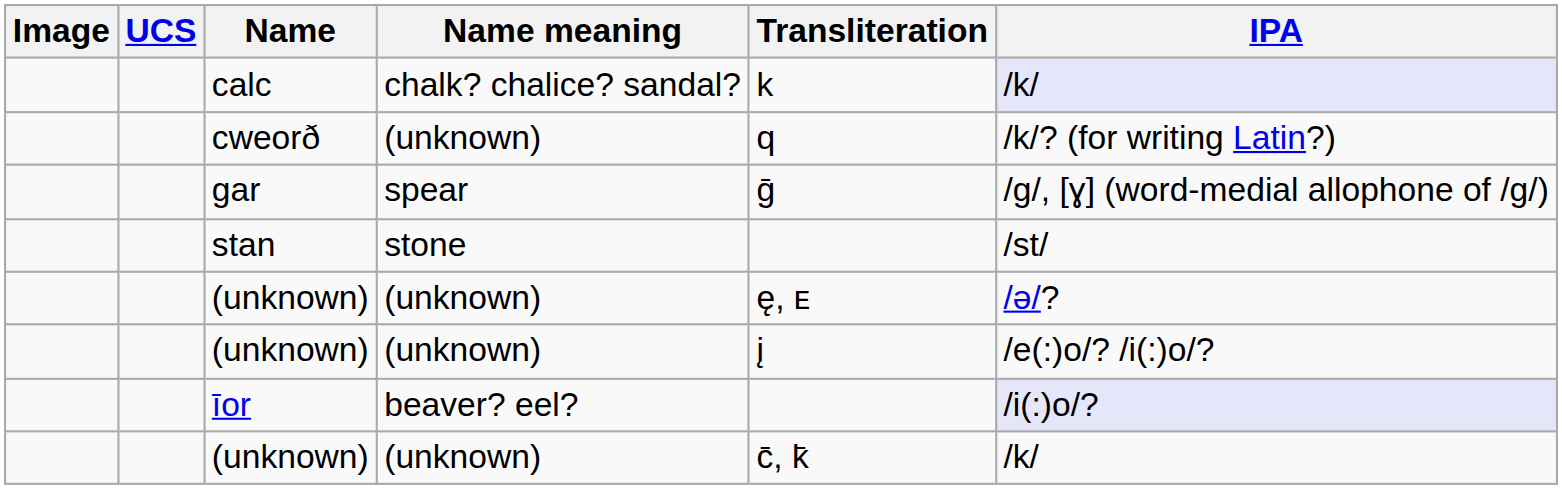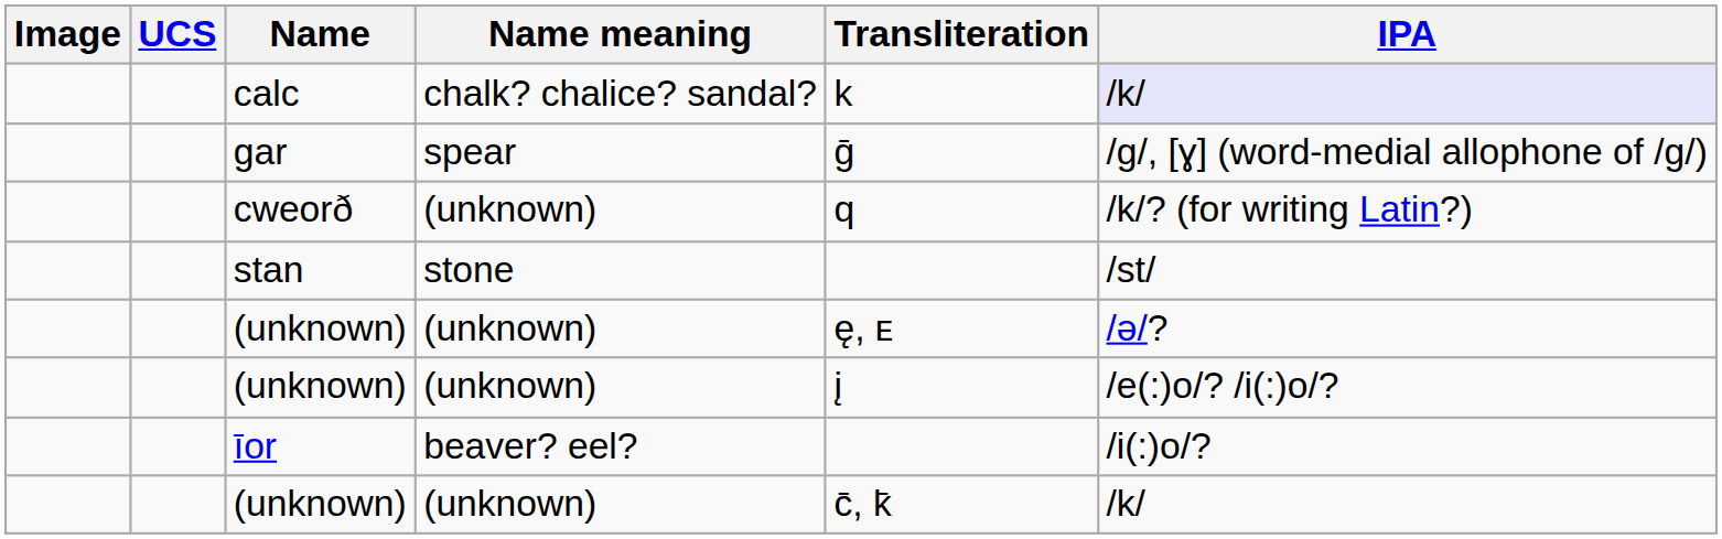rows swapped: gar <-> cweorð
īor | IPA: lavender background -> no background
